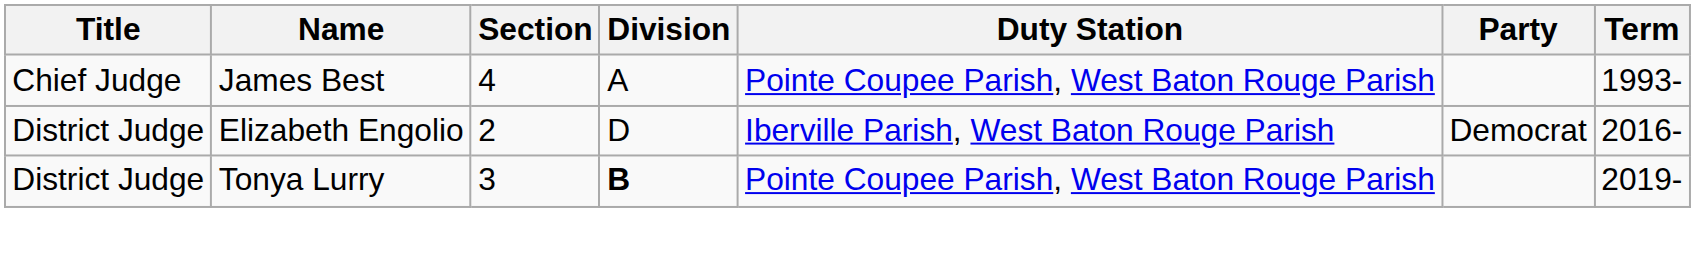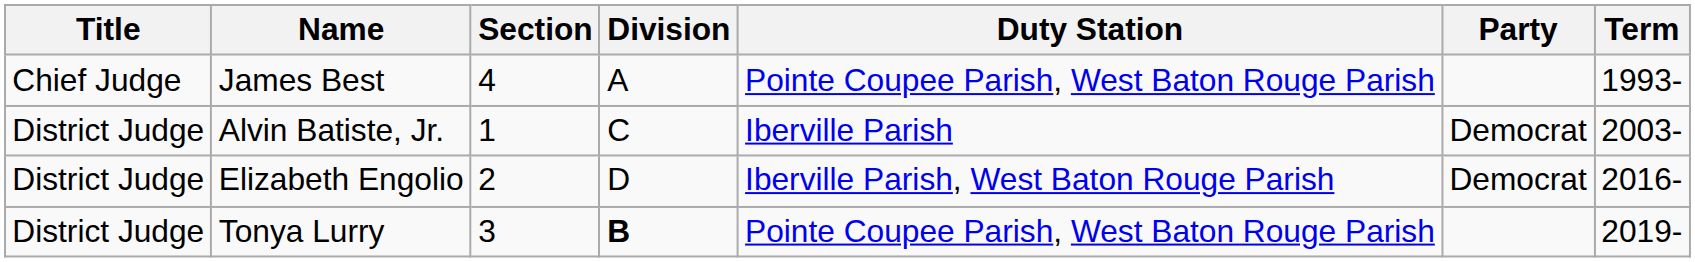+ row: District Judge | Alvin Batiste, Jr. | 1 | C | Iberville Parish | Democrat | 2003-
